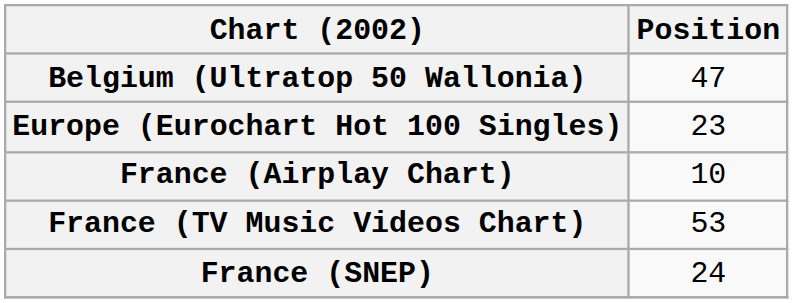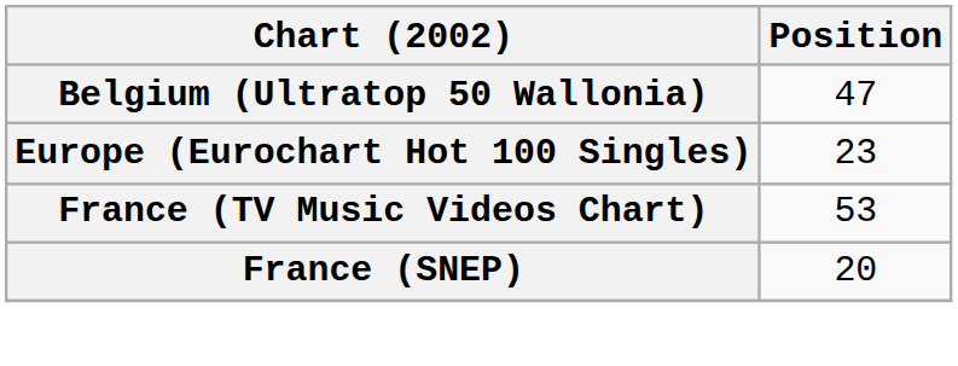- row: France (Airplay Chart) | 10
France (SNEP) | Position: 24 -> 20
